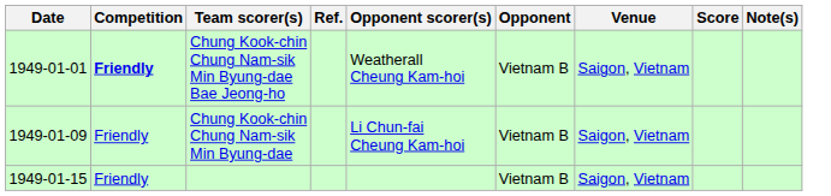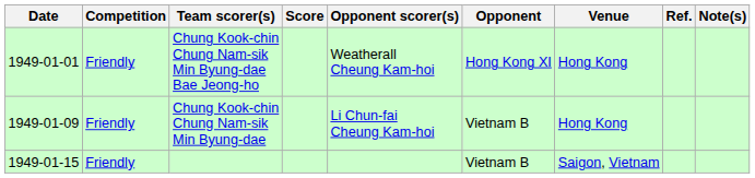columns swapped: Score <-> Ref.
Chung Kook-chin Chung Nam-sik Min Byung-dae Bae Jeong-ho | Competition: bold -> normal
Chung Kook-chin Chung Nam-sik Min Byung-dae Bae Jeong-ho | Opponent: Vietnam B -> Hong Kong XI
Chung Kook-chin Chung Nam-sik Min Byung-dae Bae Jeong-ho | Venue: Saigon, Vietnam -> Hong Kong
Chung Kook-chin Chung Nam-sik Min Byung-dae | Venue: Saigon, Vietnam -> Hong Kong
